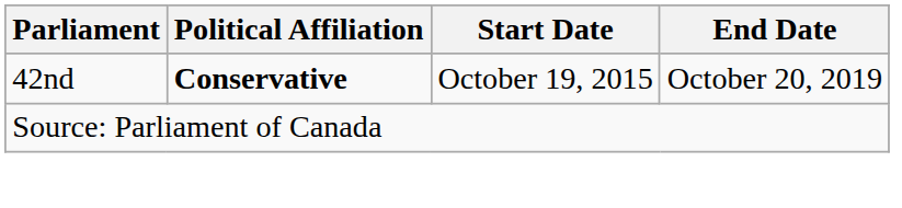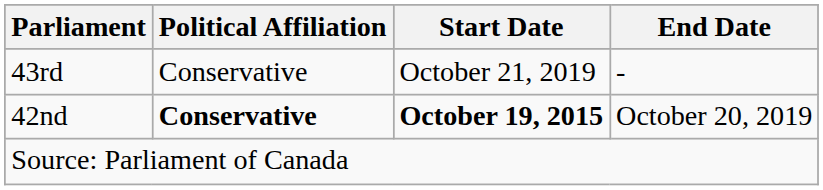+ row: 43rd | Conservative | October 21, 2019 | -
42nd | Start Date: normal -> bold
